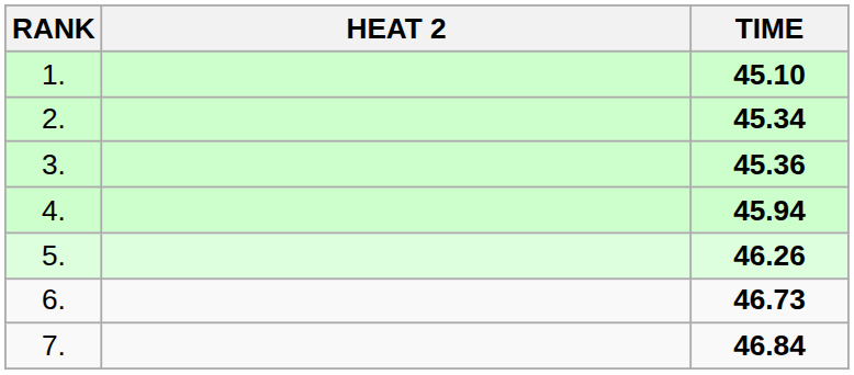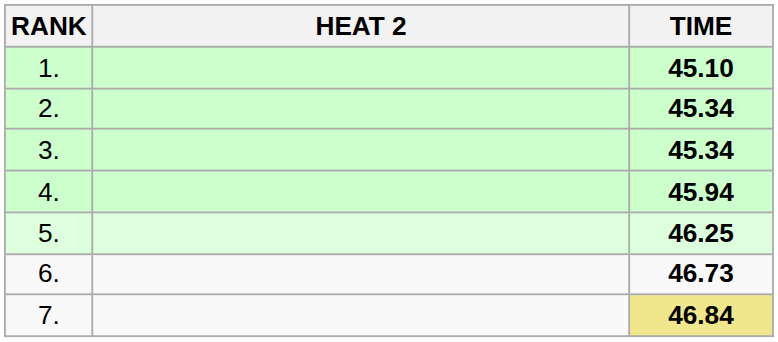3. | TIME: 45.36 -> 45.34
5. | TIME: 46.26 -> 46.25
7. | TIME: no background -> khaki background
